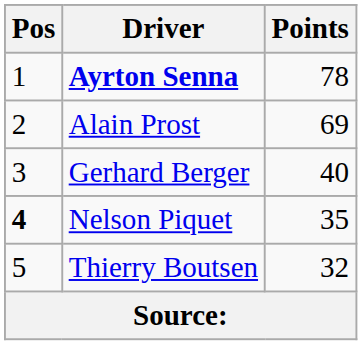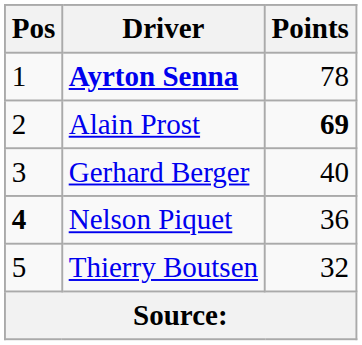Alain Prost | Points: normal -> bold
Nelson Piquet | Points: 35 -> 36
